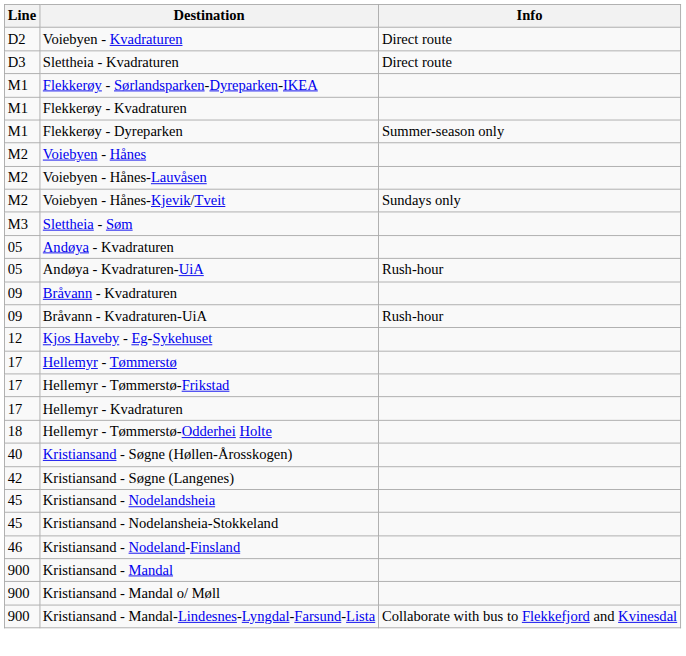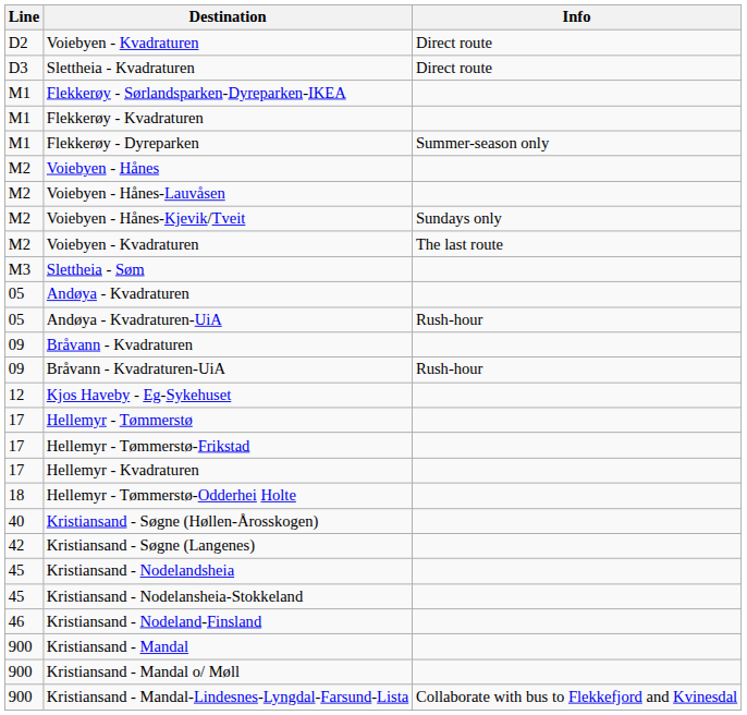+ row: M2 | Voiebyen - Kvadraturen | The last route
